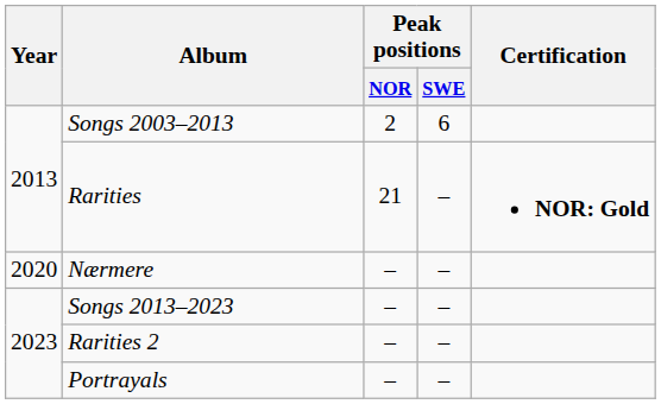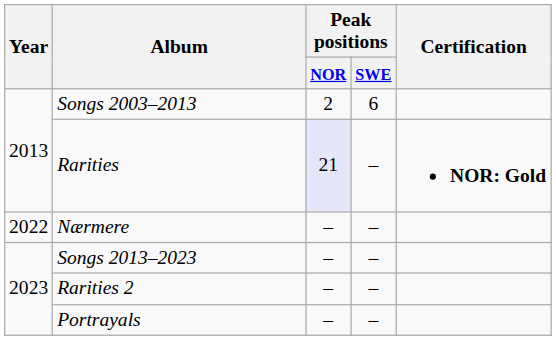Rarities | Peak positions / NOR: no background -> lavender background
Nærmere | Year: 2020 -> 2022
